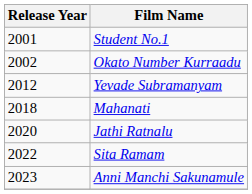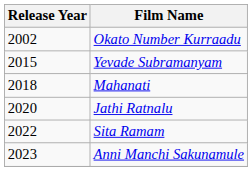- row: 2001 | Student No.1
Yevade Subramanyam | Release Year: 2012 -> 2015
